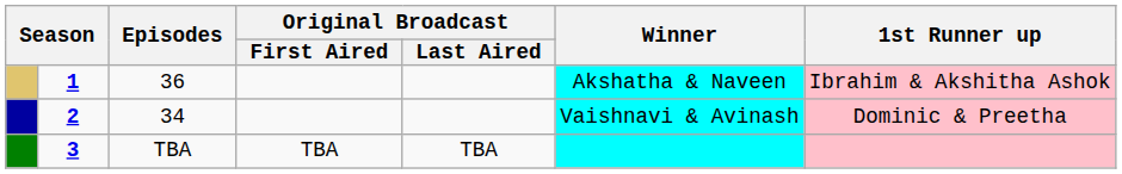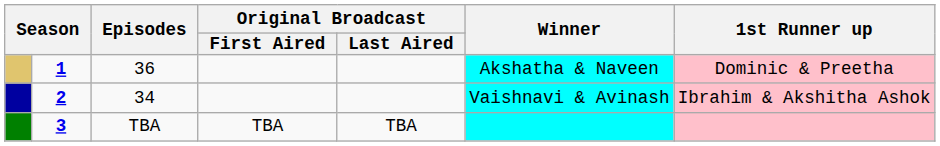1 | 1st Runner up: Ibrahim & Akshitha Ashok -> Dominic & Preetha
2 | 1st Runner up: Dominic & Preetha -> Ibrahim & Akshitha Ashok
